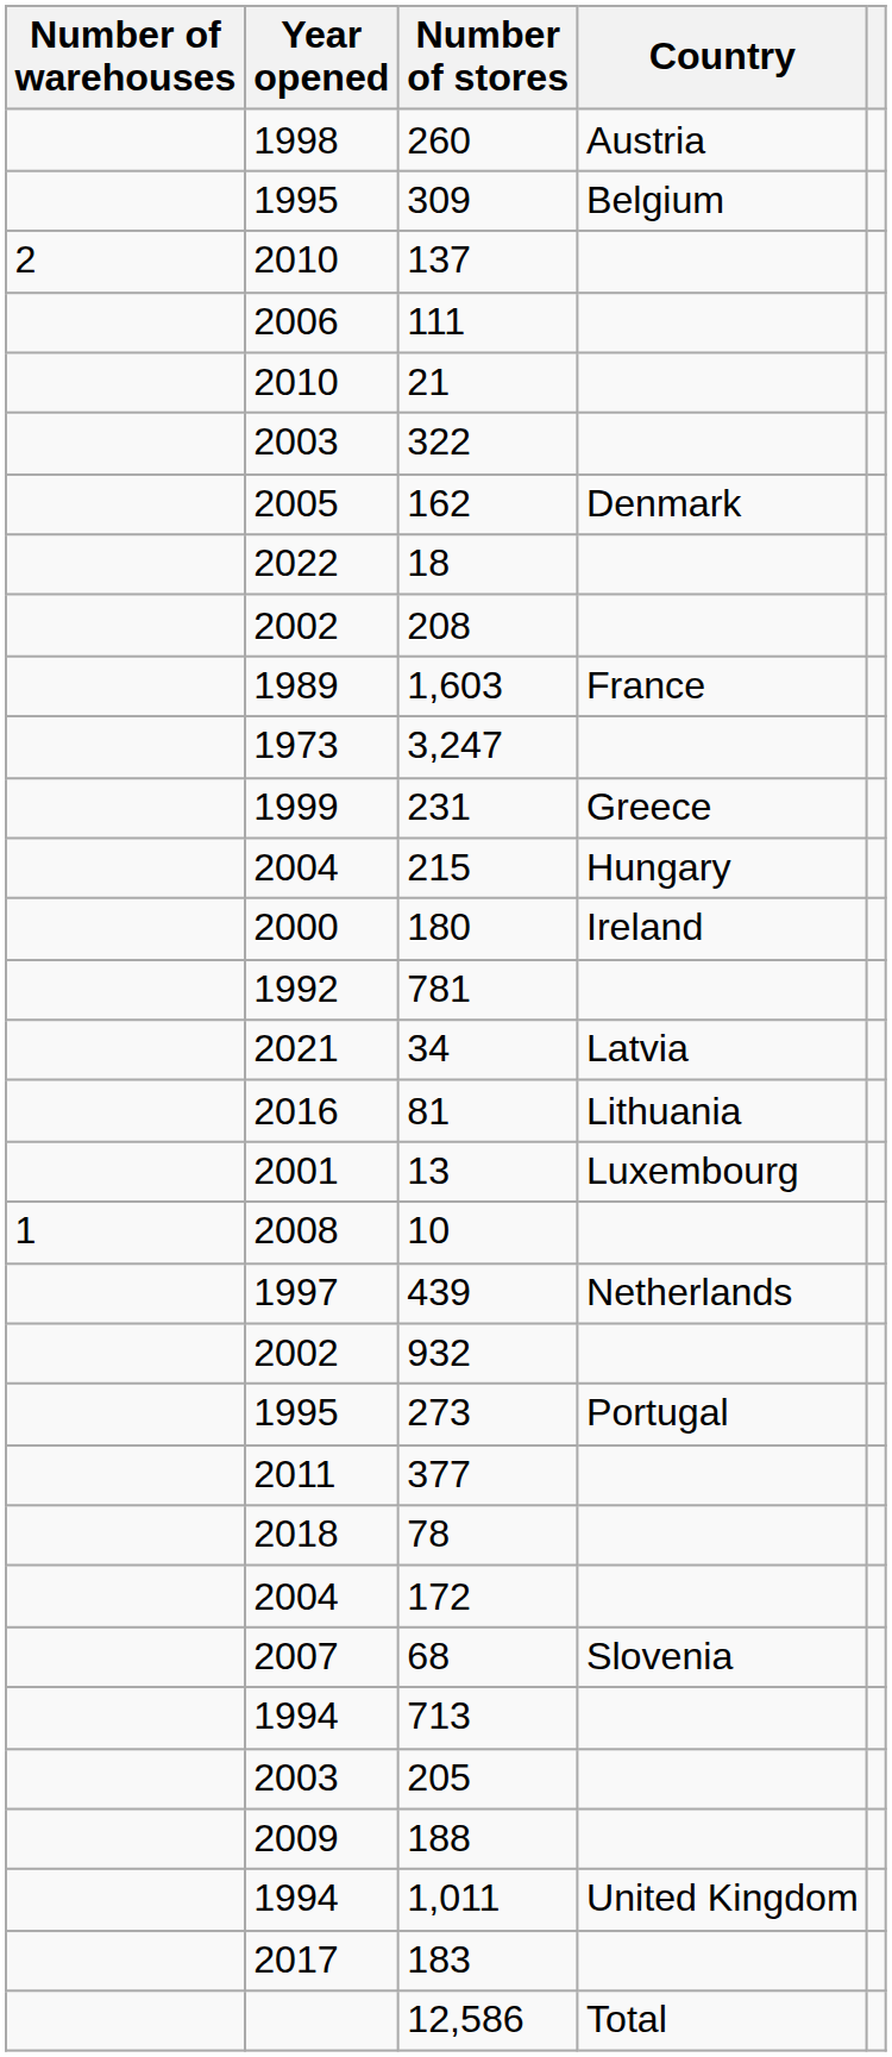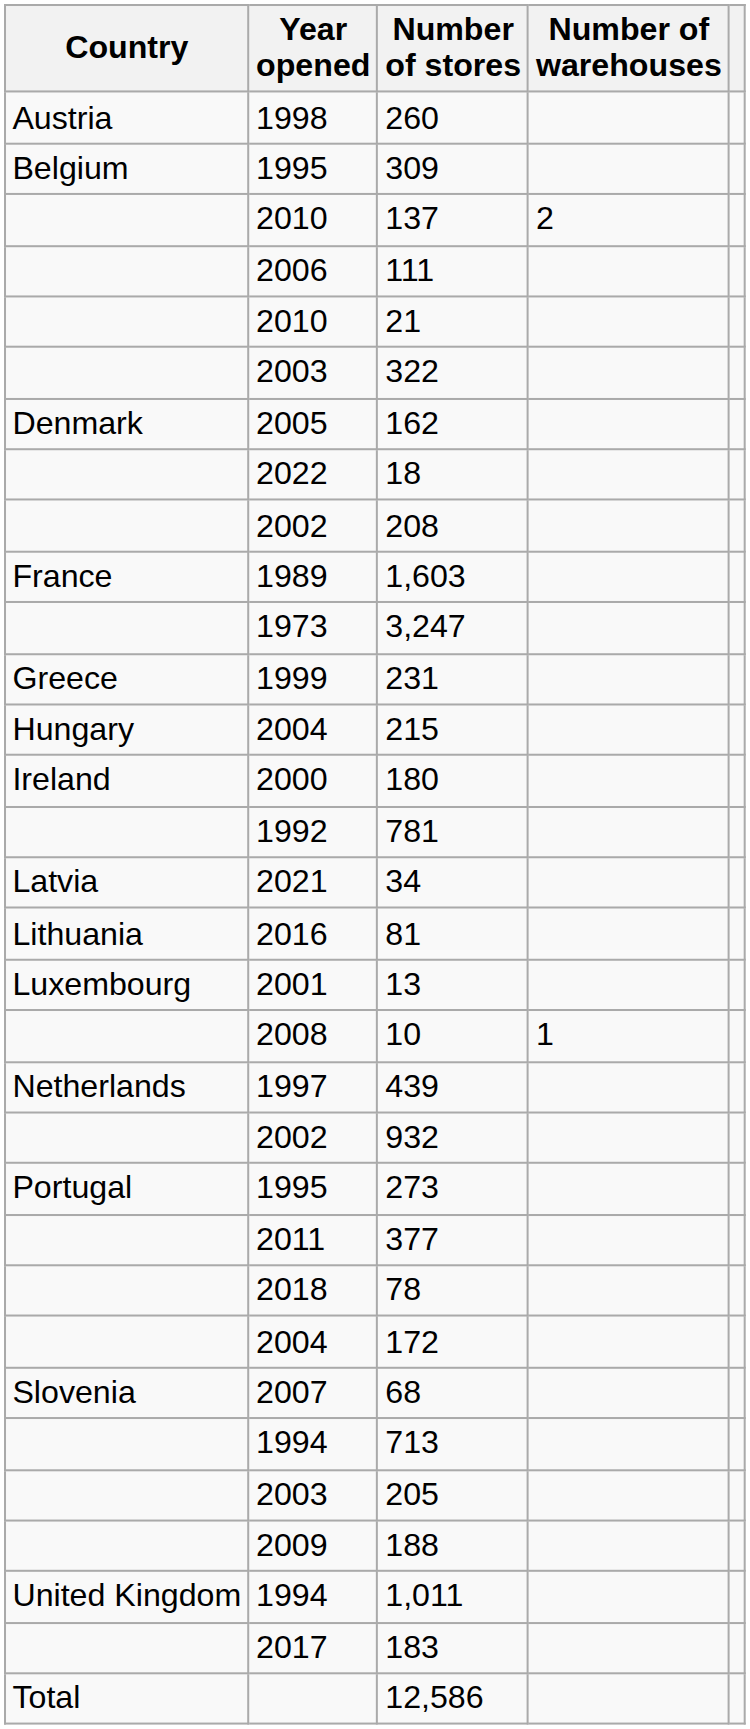columns swapped: Country <-> Number of warehouses
